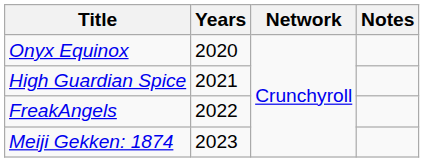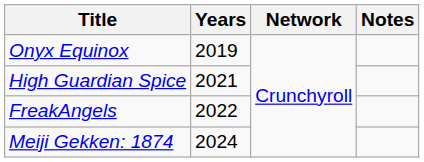Onyx Equinox | Years: 2020 -> 2019
Meiji Gekken: 1874 | Years: 2023 -> 2024
